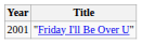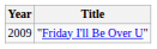"Friday I'll Be Over U" | Year: 2001 -> 2009
